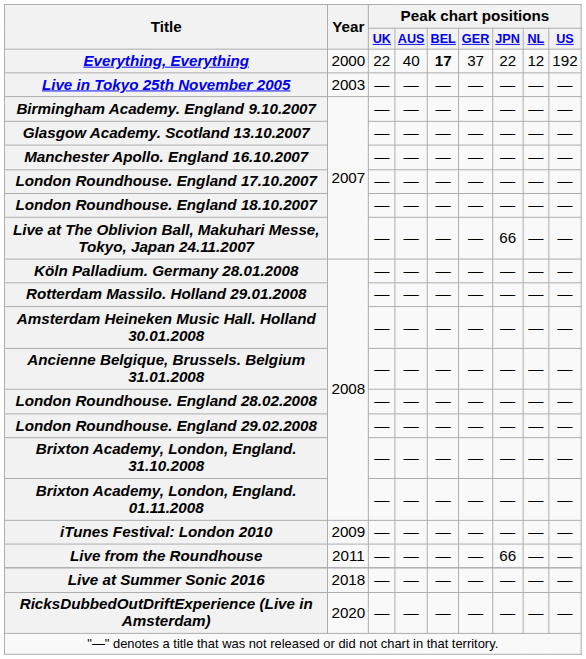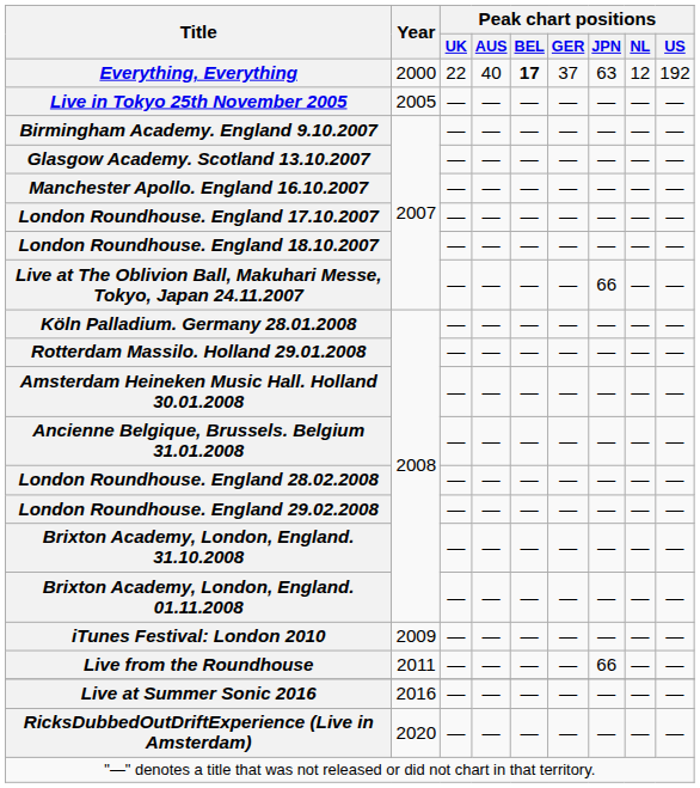Everything, Everything | Peak chart positions / JPN: 22 -> 63
Live in Tokyo 25th November 2005 | Year: 2003 -> 2005
Live at Summer Sonic 2016 | Year: 2018 -> 2016
